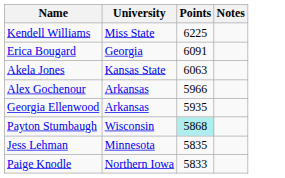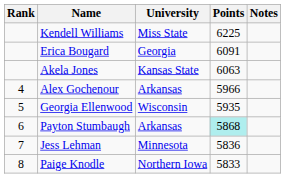+ column: Rank | 4 | 5 | 6 | 7 | 8
Georgia Ellenwood | University: Arkansas -> Wisconsin
Payton Stumbaugh | University: Wisconsin -> Arkansas
Jess Lehman | Points: 5835 -> 5836
